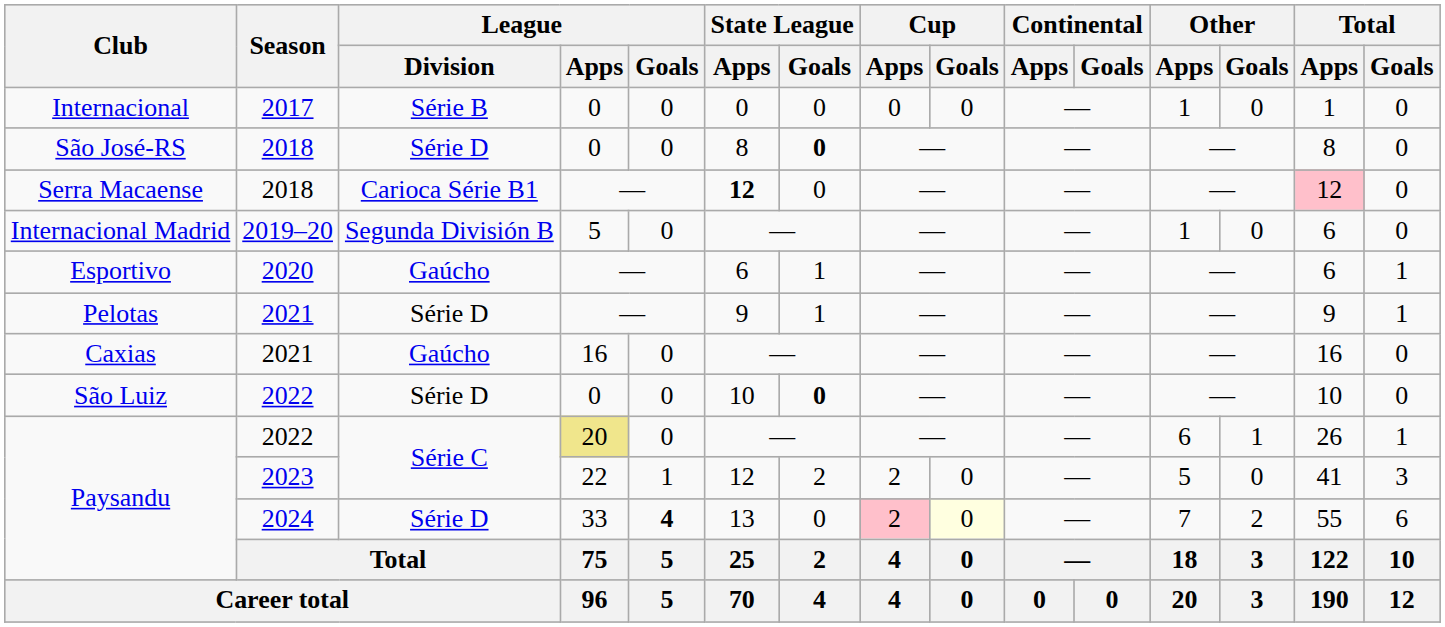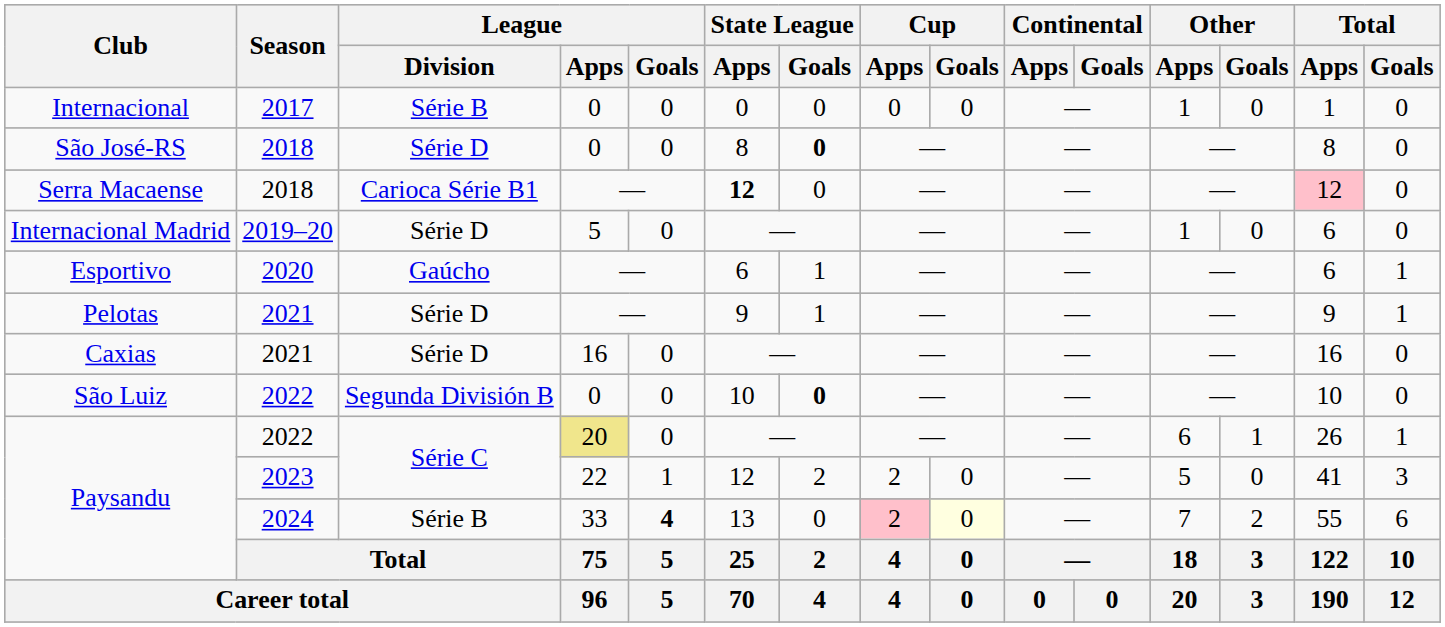Internacional Madrid | League / Division: Segunda División B -> Série D
Caxias | League / Division: Gaúcho -> Série D
São Luiz | League / Division: Série D -> Segunda División B
Paysandu / 2024 | League / Division: Série D -> Série B
